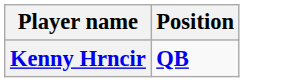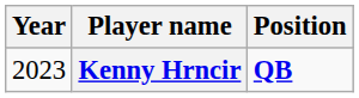+ column: Year | 2023
